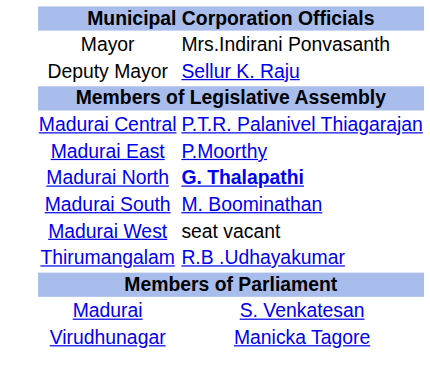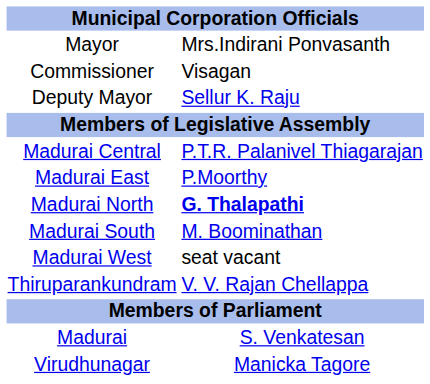+ row: Commissioner | Visagan
+ row: Thiruparankundram | V. V. Rajan Chellappa
- row: Thirumangalam | R.B .Udhayakumar
